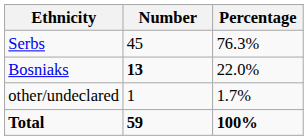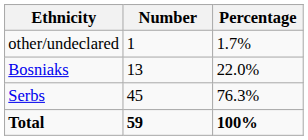rows swapped: Serbs <-> other/undeclared
Bosniaks | Number: bold -> normal
